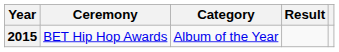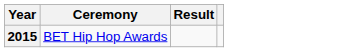- column: Category | Album of the Year
